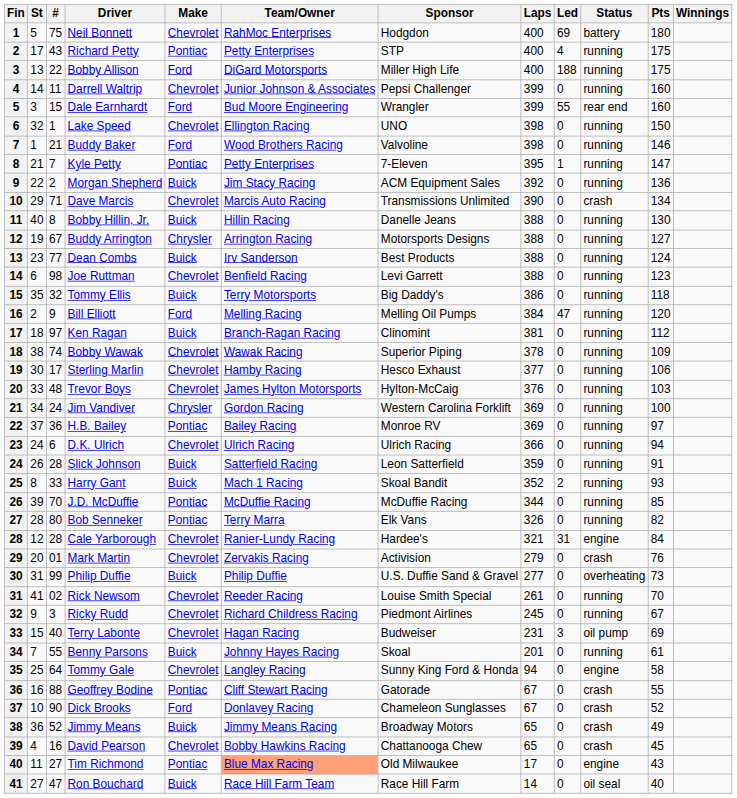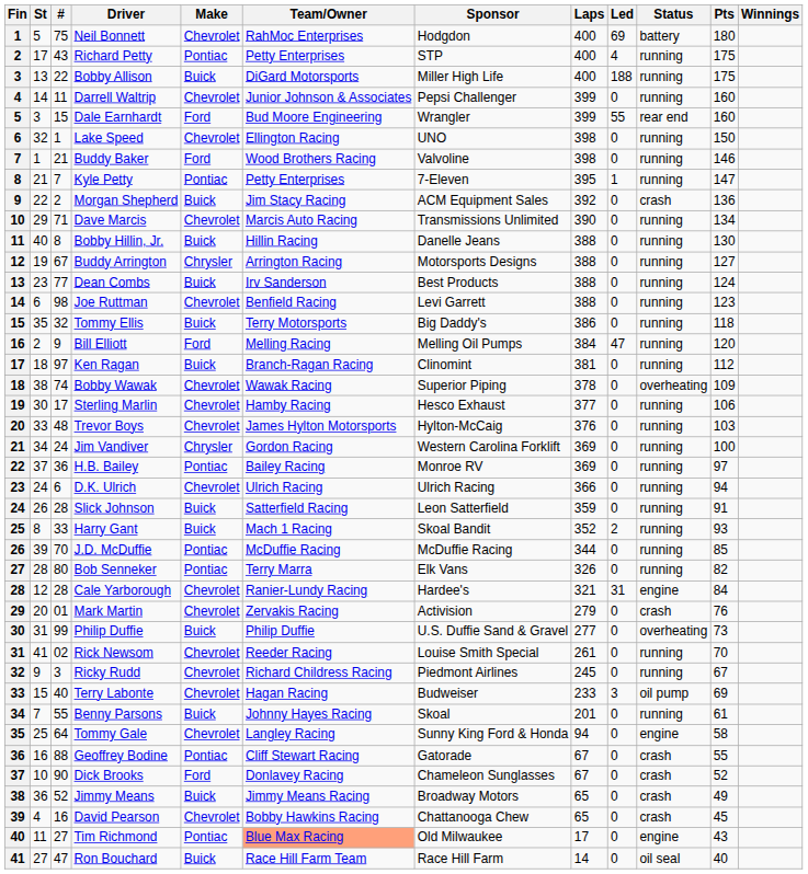Bobby Allison | Make: Ford -> Buick
Morgan Shepherd | Status: running -> crash
Dave Marcis | Status: crash -> running
Bobby Wawak | Status: running -> overheating
Terry Labonte | Laps: 231 -> 233
